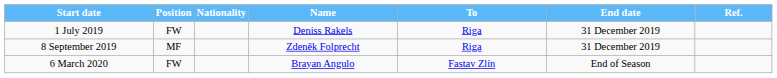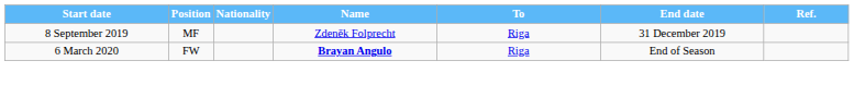- row: 1 July 2019 | FW | Deniss Rakels | Riga | 31 December 2019
6 March 2020 | Name: normal -> bold
6 March 2020 | To: Fastav Zlín -> Riga
